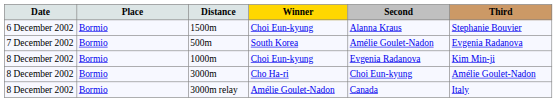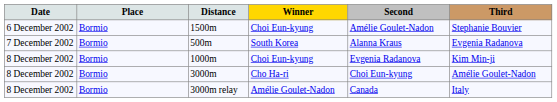1500m | Second: Alanna Kraus -> Amélie Goulet-Nadon
500m | Second: Amélie Goulet-Nadon -> Alanna Kraus
